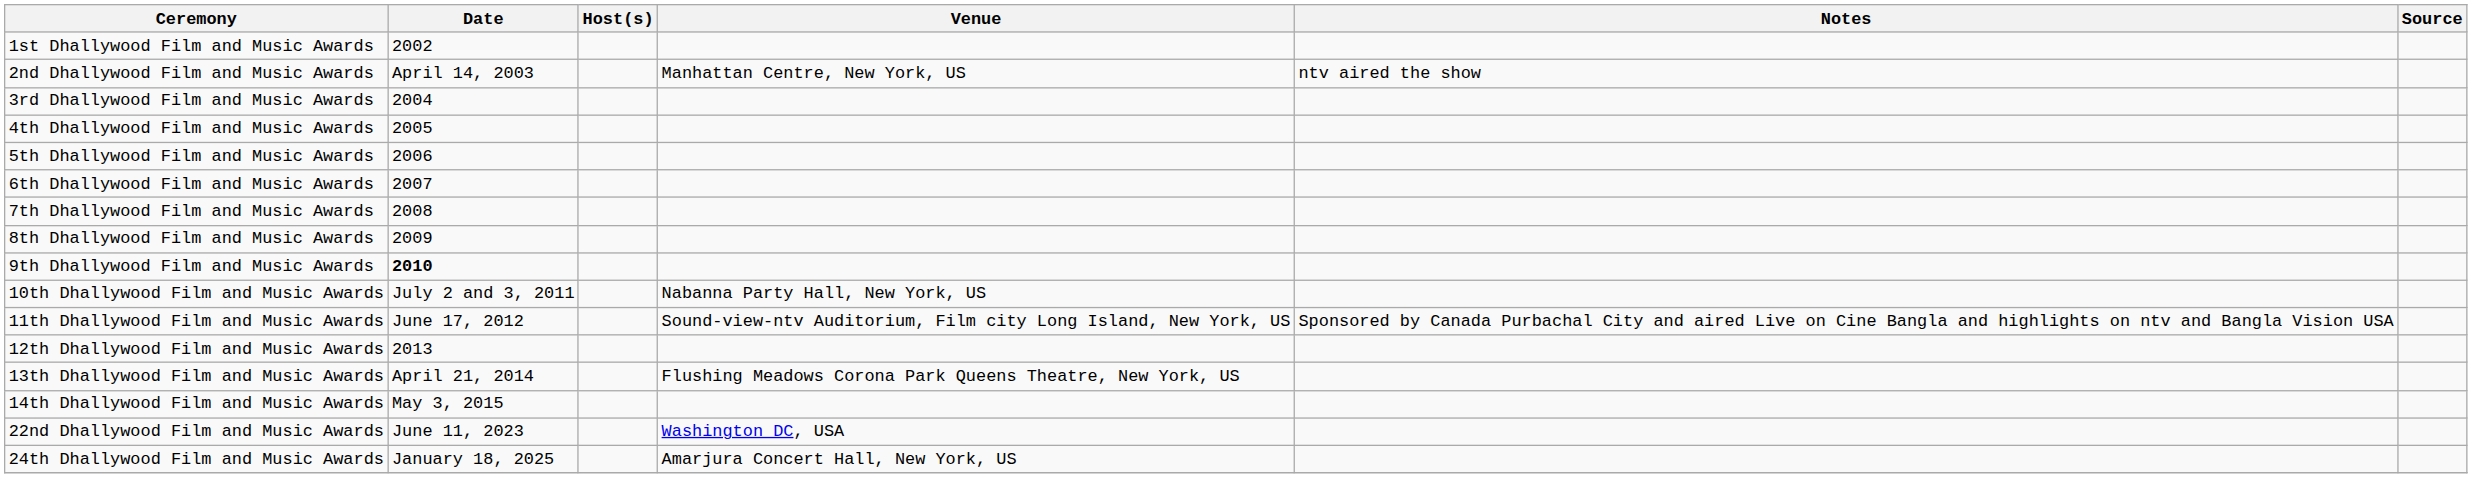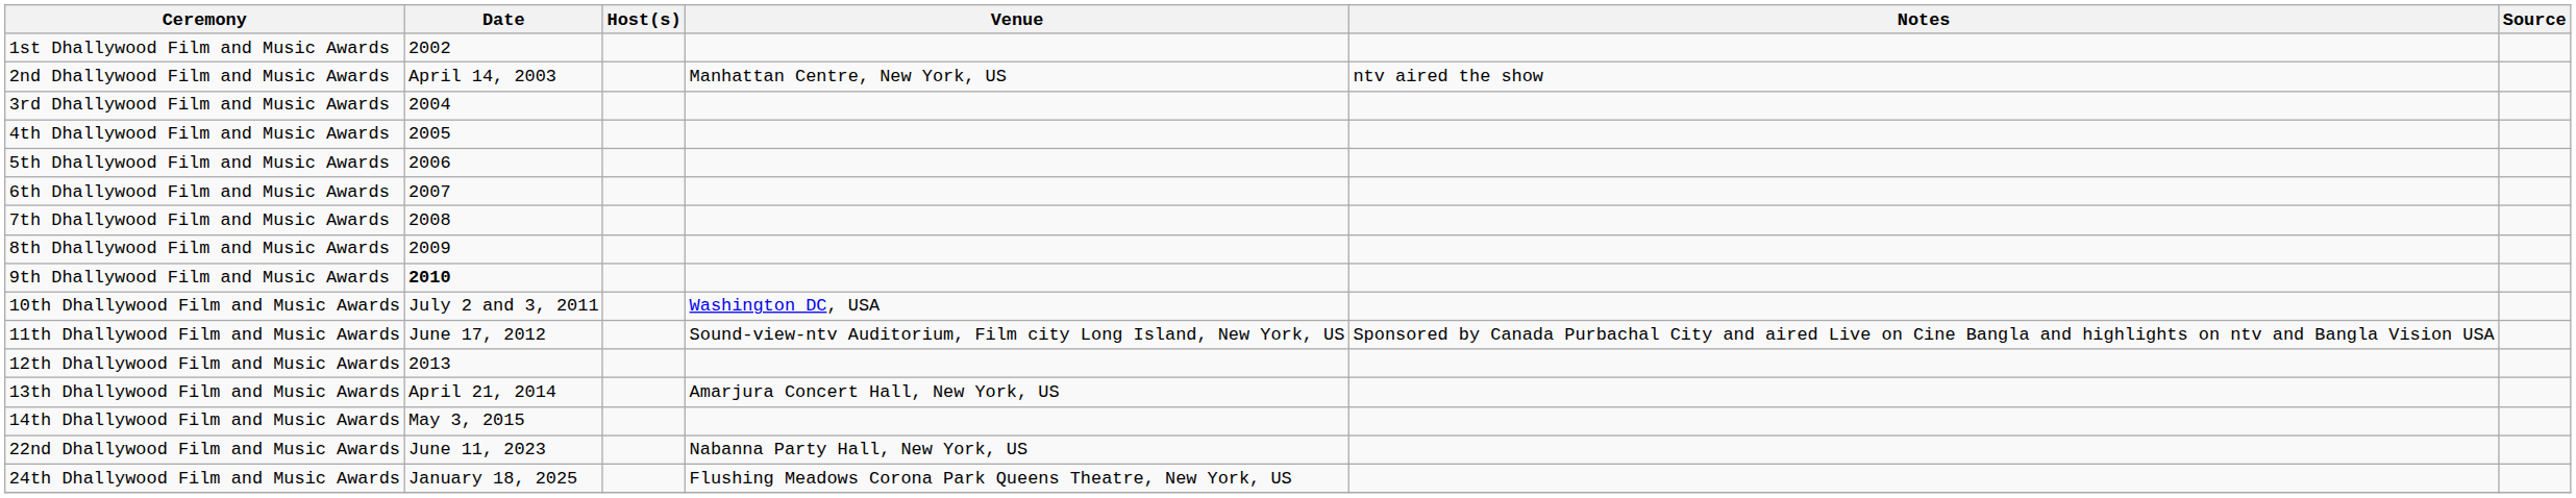10th Dhallywood Film and Music Awards | Venue: Nabanna Party Hall, New York, US -> Washington DC, USA
13th Dhallywood Film and Music Awards | Venue: Flushing Meadows Corona Park Queens Theatre, New York, US -> Amarjura Concert Hall, New York, US
22nd Dhallywood Film and Music Awards | Venue: Washington DC, USA -> Nabanna Party Hall, New York, US
24th Dhallywood Film and Music Awards | Venue: Amarjura Concert Hall, New York, US -> Flushing Meadows Corona Park Queens Theatre, New York, US
